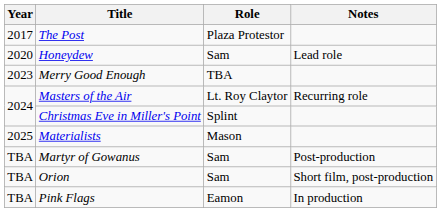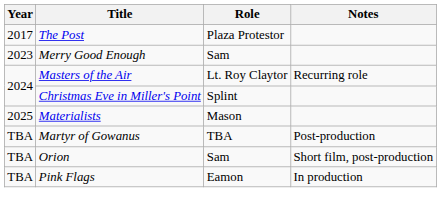- row: 2020 | Honeydew | Sam | Lead role
Merry Good Enough | Role: TBA -> Sam
Martyr of Gowanus | Role: Sam -> TBA
